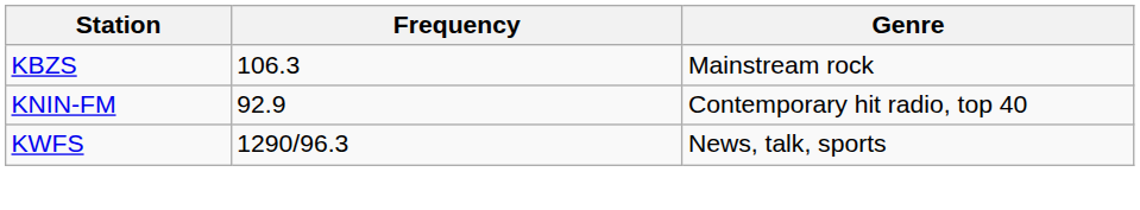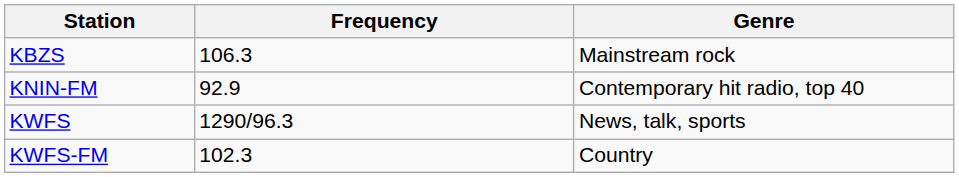+ row: KWFS-FM | 102.3 | Country
